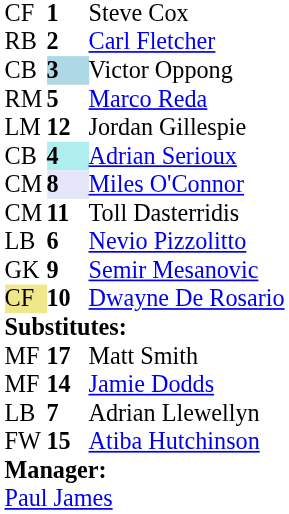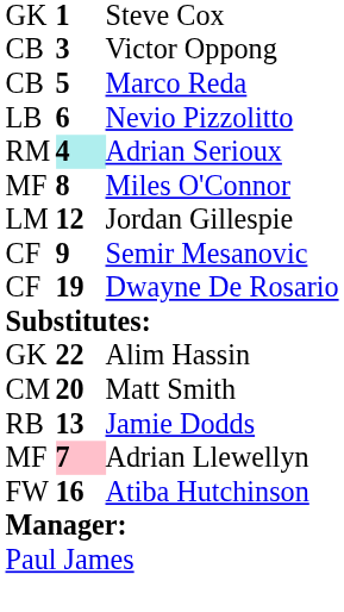Steve Cox | column 1: CF -> GK
- row: RB | 2 | Carl Fletcher
Victor Oppong | column 2: lightblue background -> no background
Marco Reda | column 1: RM -> CB
rows swapped: Nevio Pizzolitto <-> Jordan Gillespie
Adrian Serioux | column 1: CB -> RM
Miles O'Connor | column 1: CM -> MF
Miles O'Connor | column 2: lavender background -> no background
- row: CM | 11 | Toll Dasterridis
Semir Mesanovic | column 1: GK -> CF
Dwayne De Rosario | column 1: khaki background -> no background
Dwayne De Rosario | column 2: 10 -> 19
+ row: GK | 22 | Alim Hassin
Matt Smith | column 1: MF -> CM
Matt Smith | column 2: 17 -> 20
Jamie Dodds | column 1: MF -> RB
Jamie Dodds | column 2: 14 -> 13
Adrian Llewellyn | column 1: LB -> MF
Adrian Llewellyn | column 2: no background -> pink background
Atiba Hutchinson | column 2: 15 -> 16
